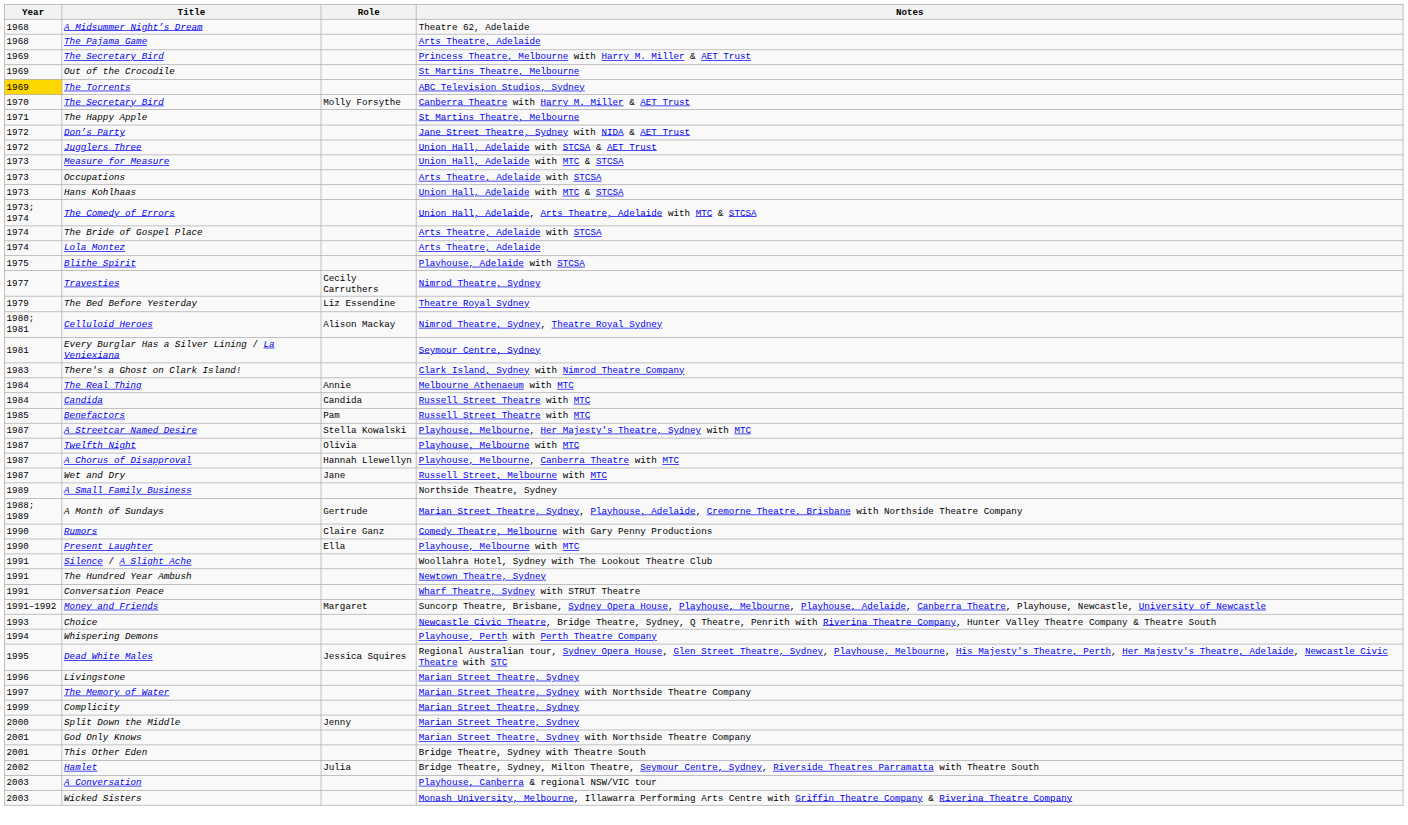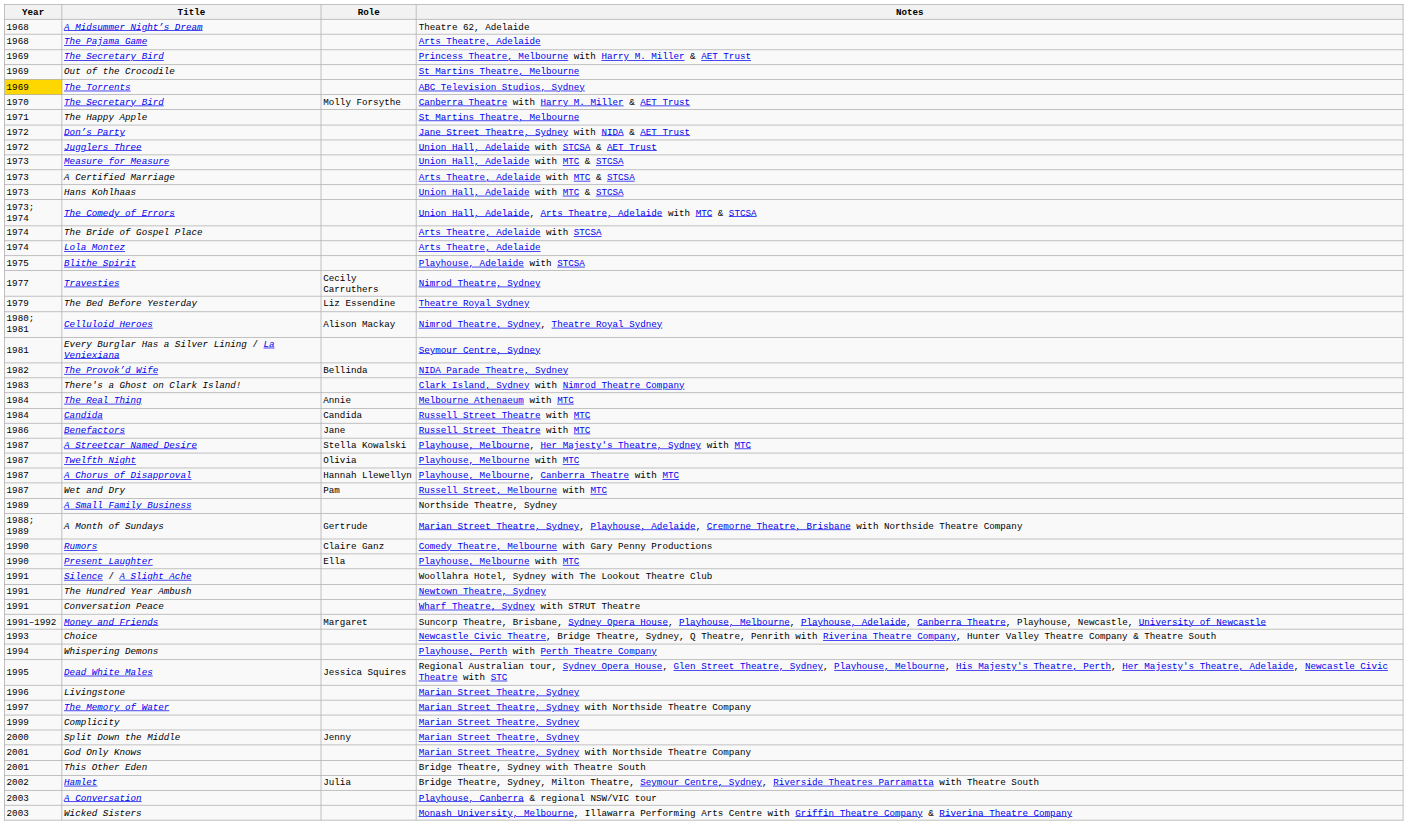+ row: 1973 | A Certified Marriage | Arts Theatre, Adelaide with MTC & STCSA
- row: 1973 | Occupations | Arts Theatre, Adelaide with STCSA
+ row: 1982 | The Provok’d Wife | Bellinda | NIDA Parade Theatre, Sydney
Benefactors | Year: 1985 -> 1986
Benefactors | Role: Pam -> Jane
Wet and Dry | Role: Jane -> Pam
